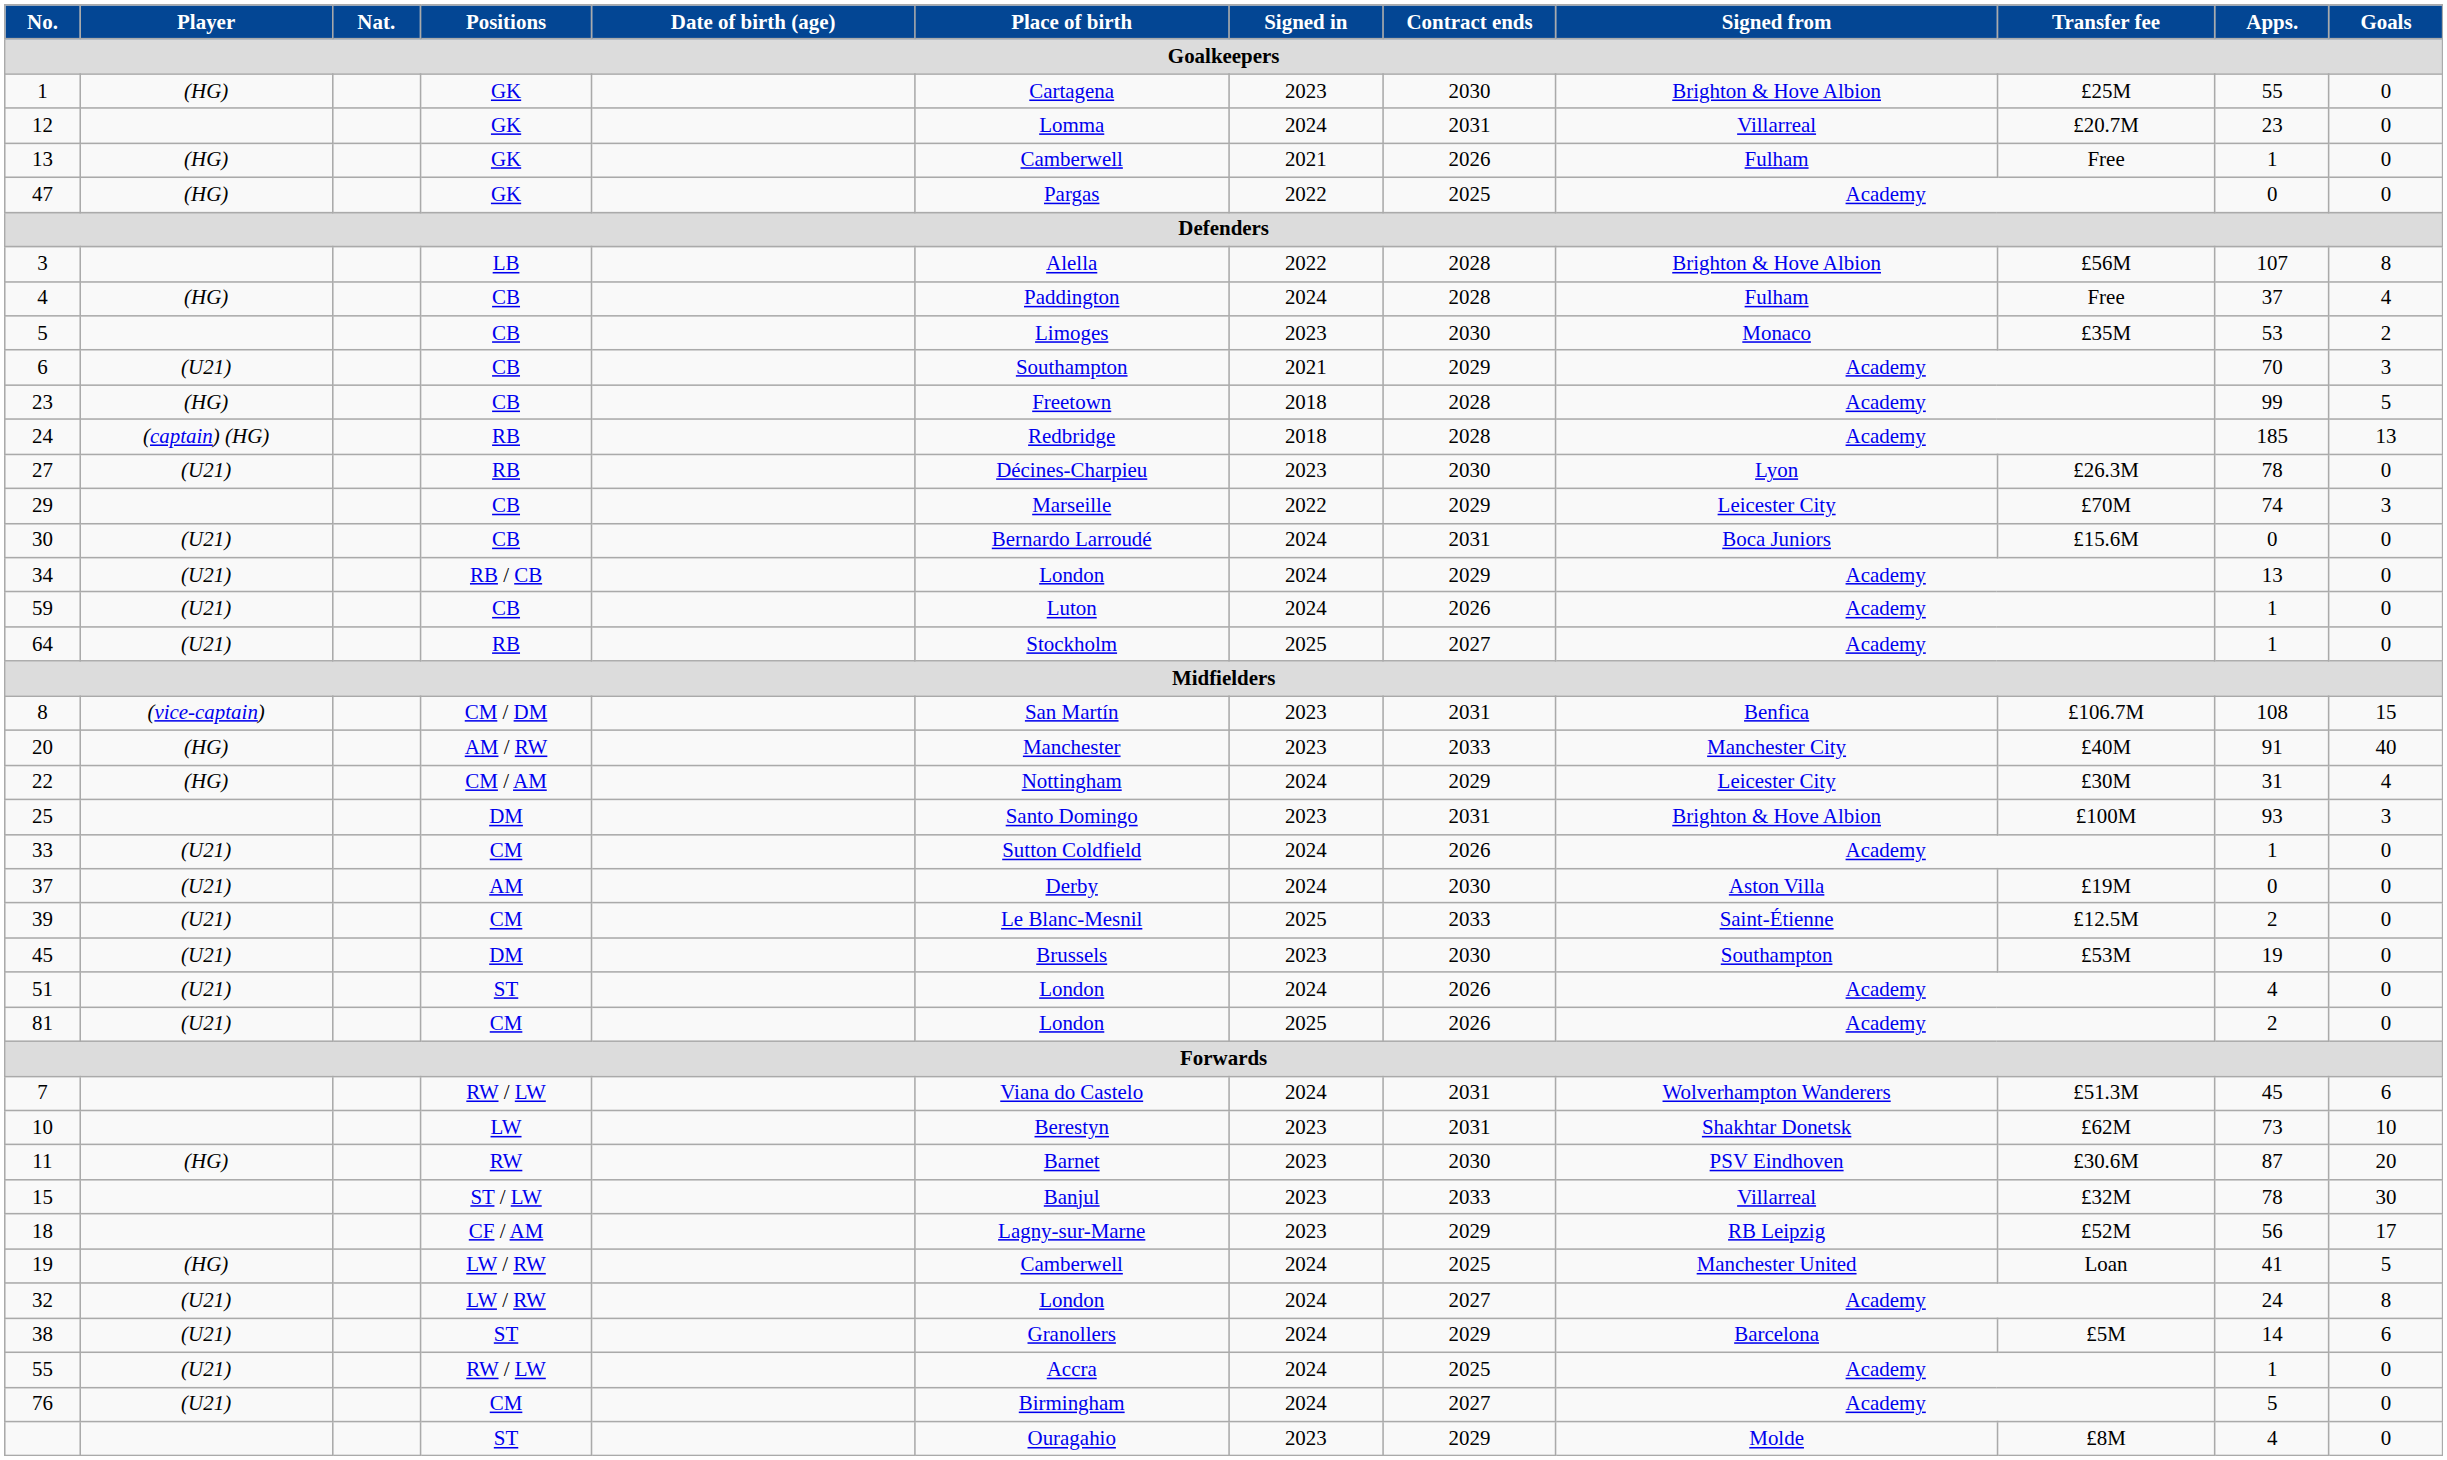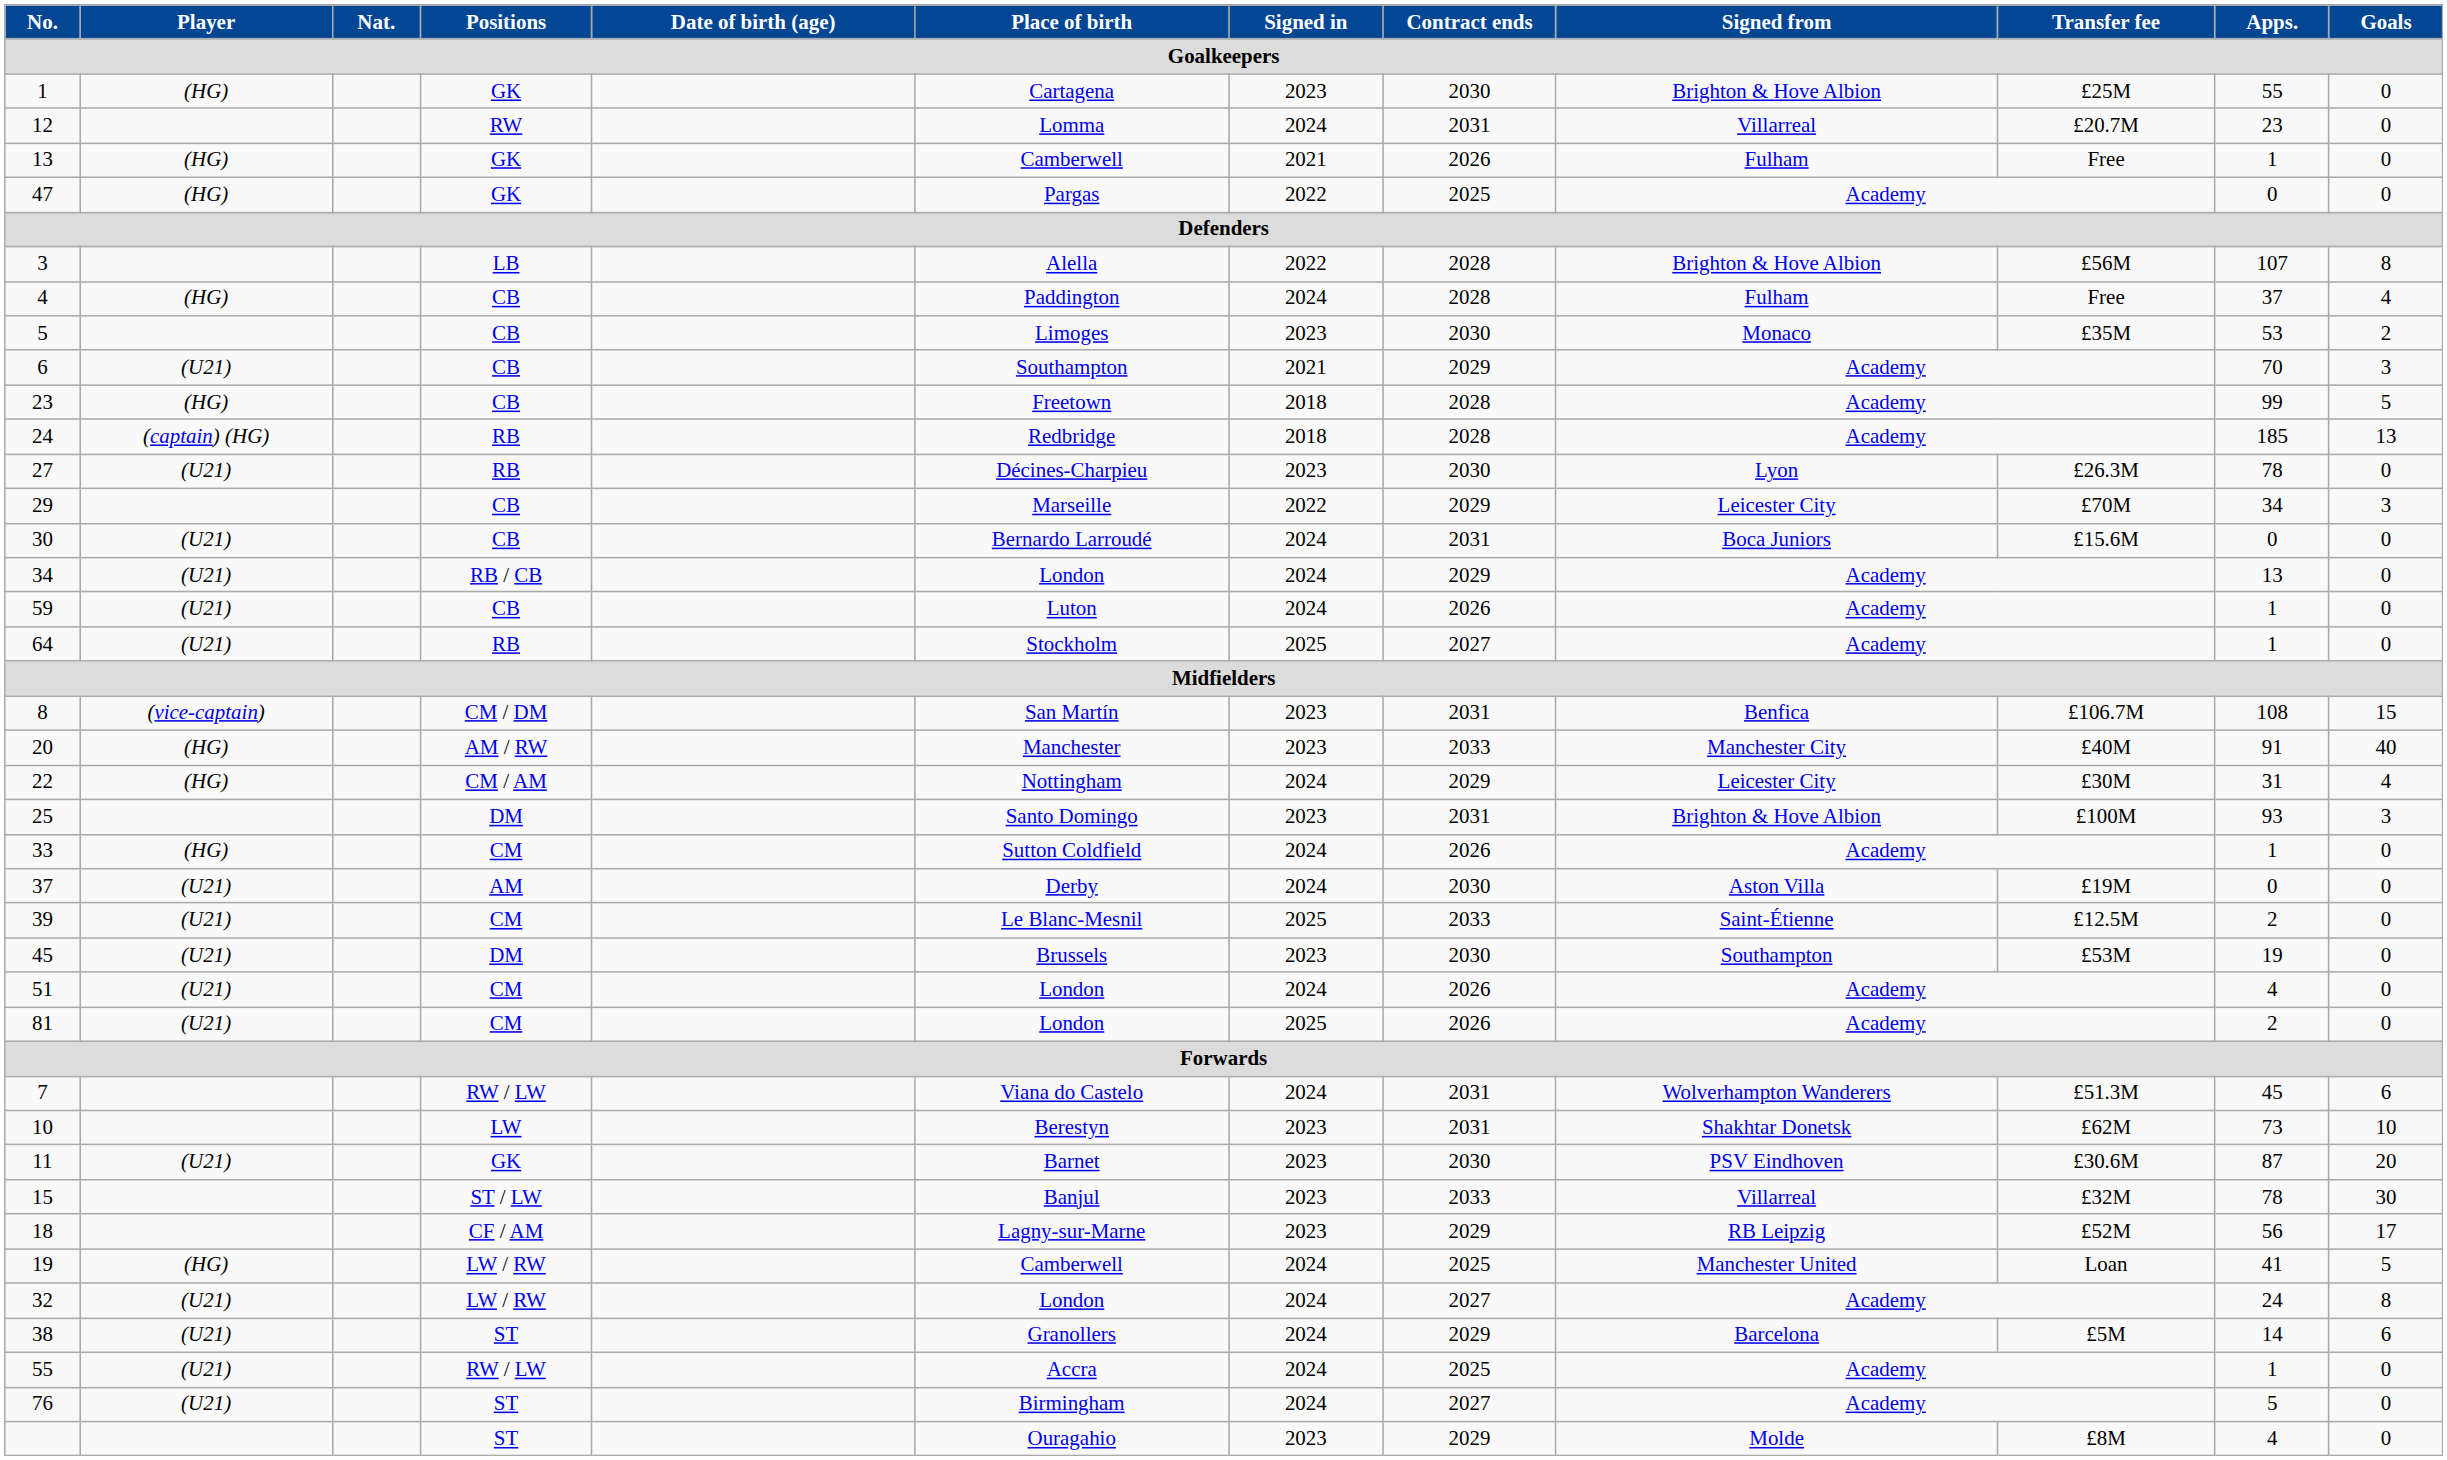12 | Positions: GK -> RW
29 | Apps.: 74 -> 34
33 | Player: (U21) -> (HG)
51 | Positions: ST -> CM
11 | Player: (HG) -> (U21)
11 | Positions: RW -> GK
76 | Positions: CM -> ST
